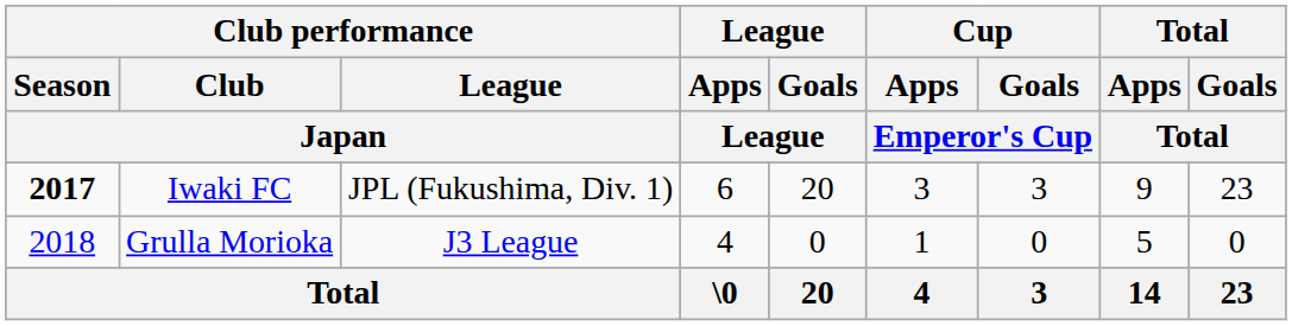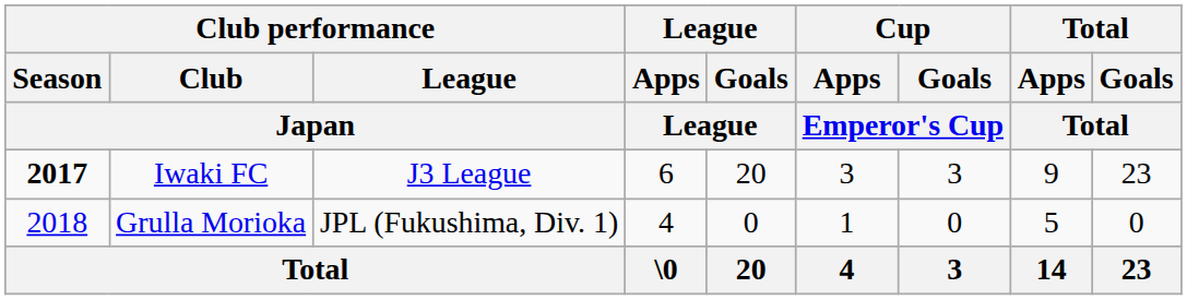Iwaki FC | Club performance / League / Japan: JPL (Fukushima, Div. 1) -> J3 League
Grulla Morioka | Club performance / League / Japan: J3 League -> JPL (Fukushima, Div. 1)
